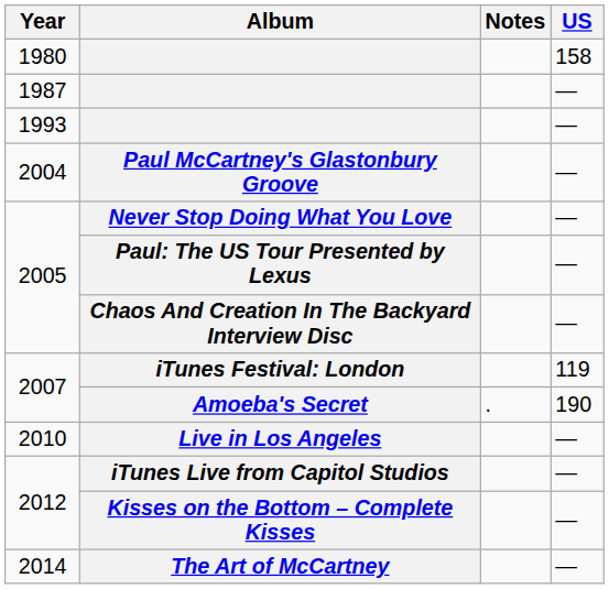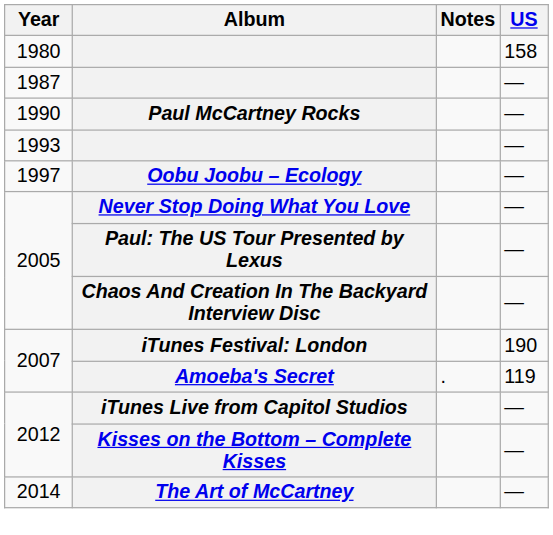+ row: 1990 | Paul McCartney Rocks | —
+ row: 1997 | Oobu Joobu – Ecology | —
- row: 2004 | Paul McCartney's Glastonbury Groove | —
iTunes Festival: London | US: 119 -> 190
Amoeba's Secret | US: 190 -> 119
- row: 2010 | Live in Los Angeles | —
